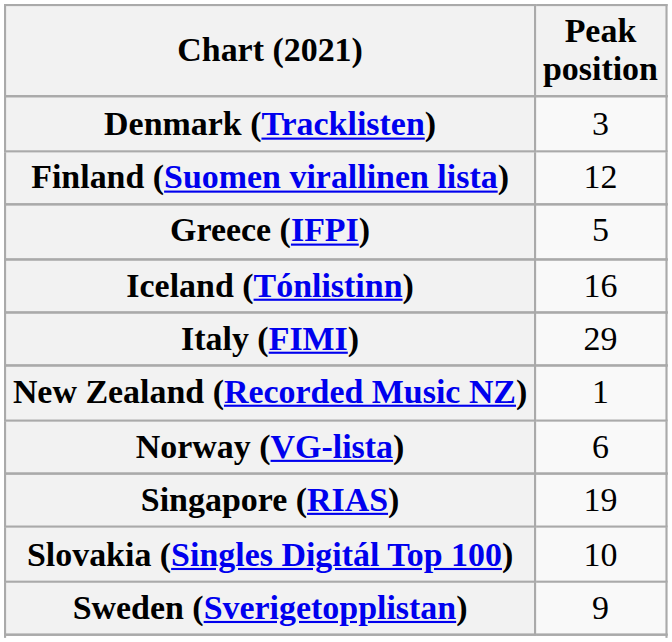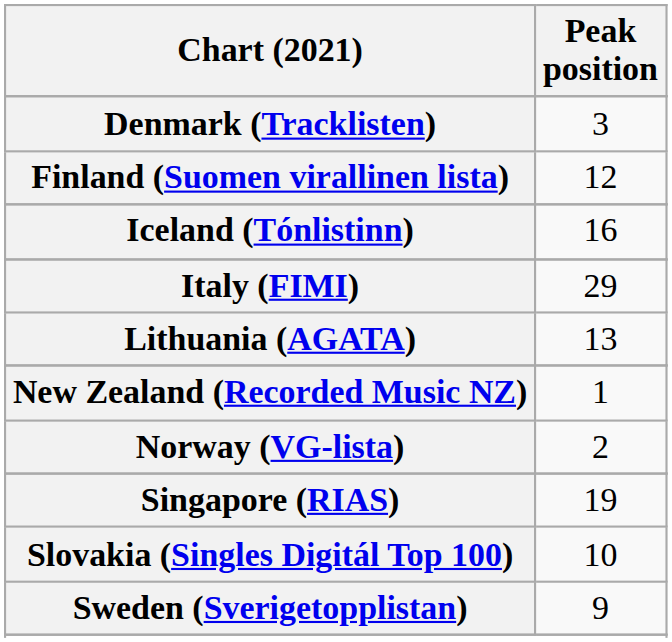- row: Greece (IFPI) | 5
+ row: Lithuania (AGATA) | 13
Norway (VG-lista) | Peak position: 6 -> 2
